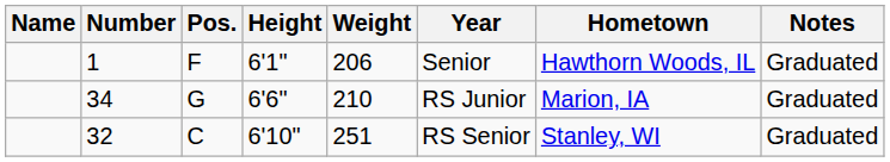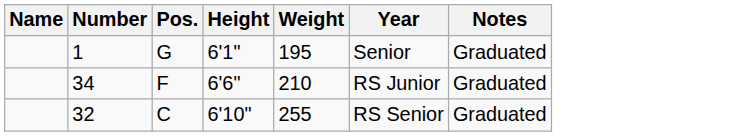- column: Hometown | Hawthorn Woods, IL | Marion, IA | Stanley, WI
1 | Pos.: F -> G
1 | Weight: 206 -> 195
34 | Pos.: G -> F
32 | Weight: 251 -> 255
